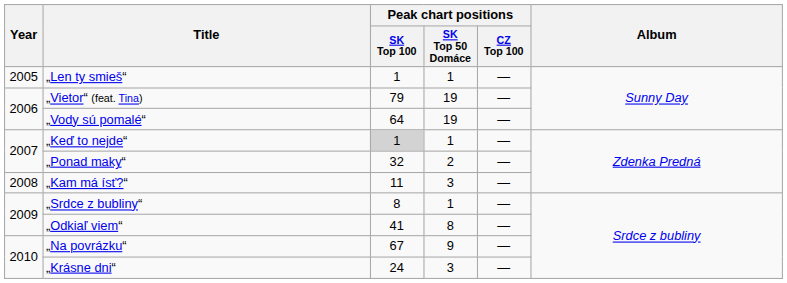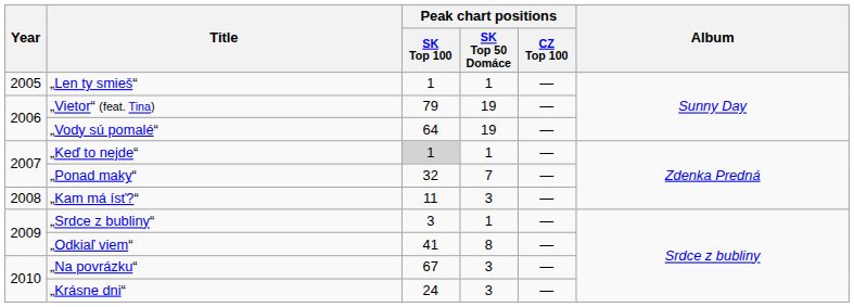„Ponad maky“ | Peak chart positions / SK Top 50 Domáce: 2 -> 7
„Srdce z bubliny“ | Peak chart positions / SK Top 100: 8 -> 3
„Na povrázku“ | Peak chart positions / SK Top 50 Domáce: 9 -> 3
